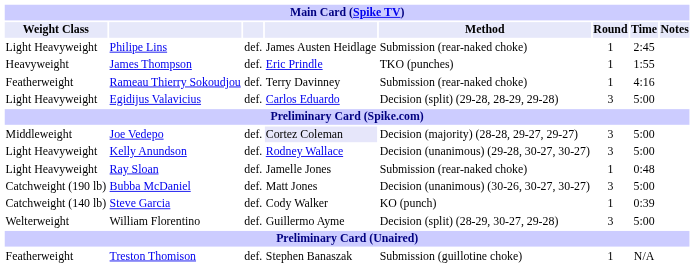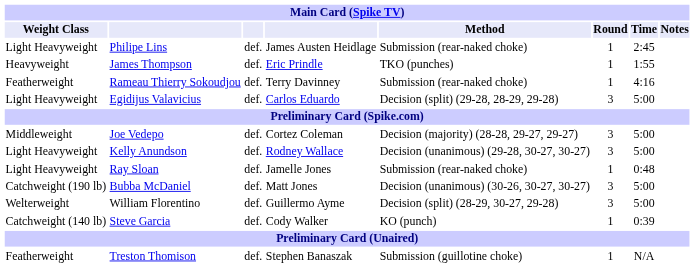Joe Vedepo | column 4: lavender background -> no background
rows swapped: Steve Garcia <-> William Florentino
